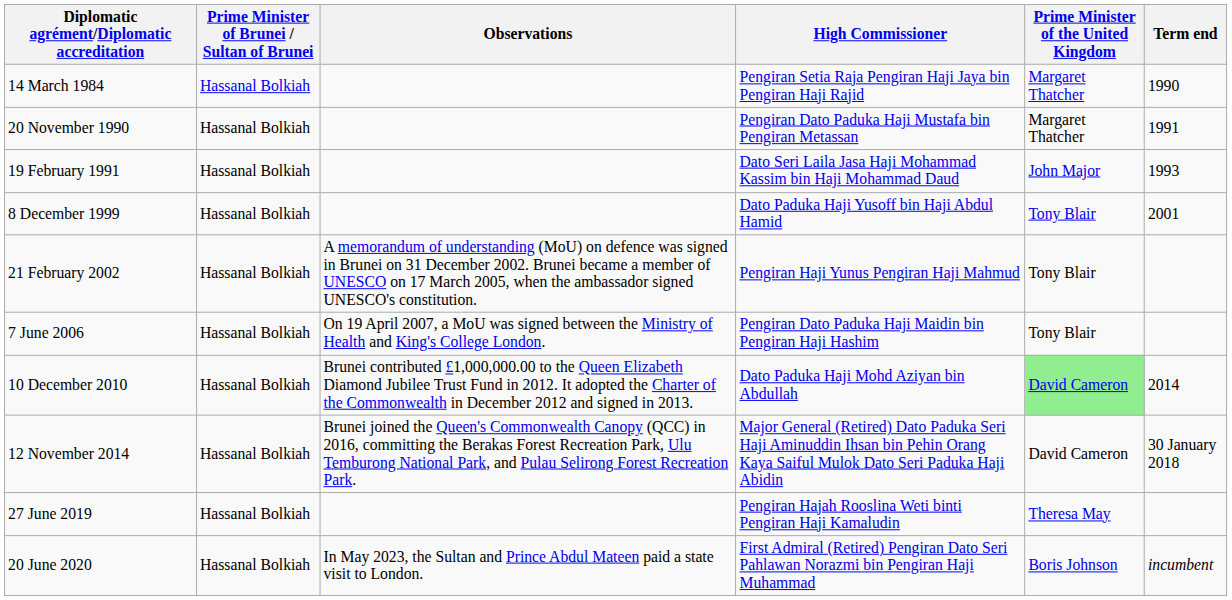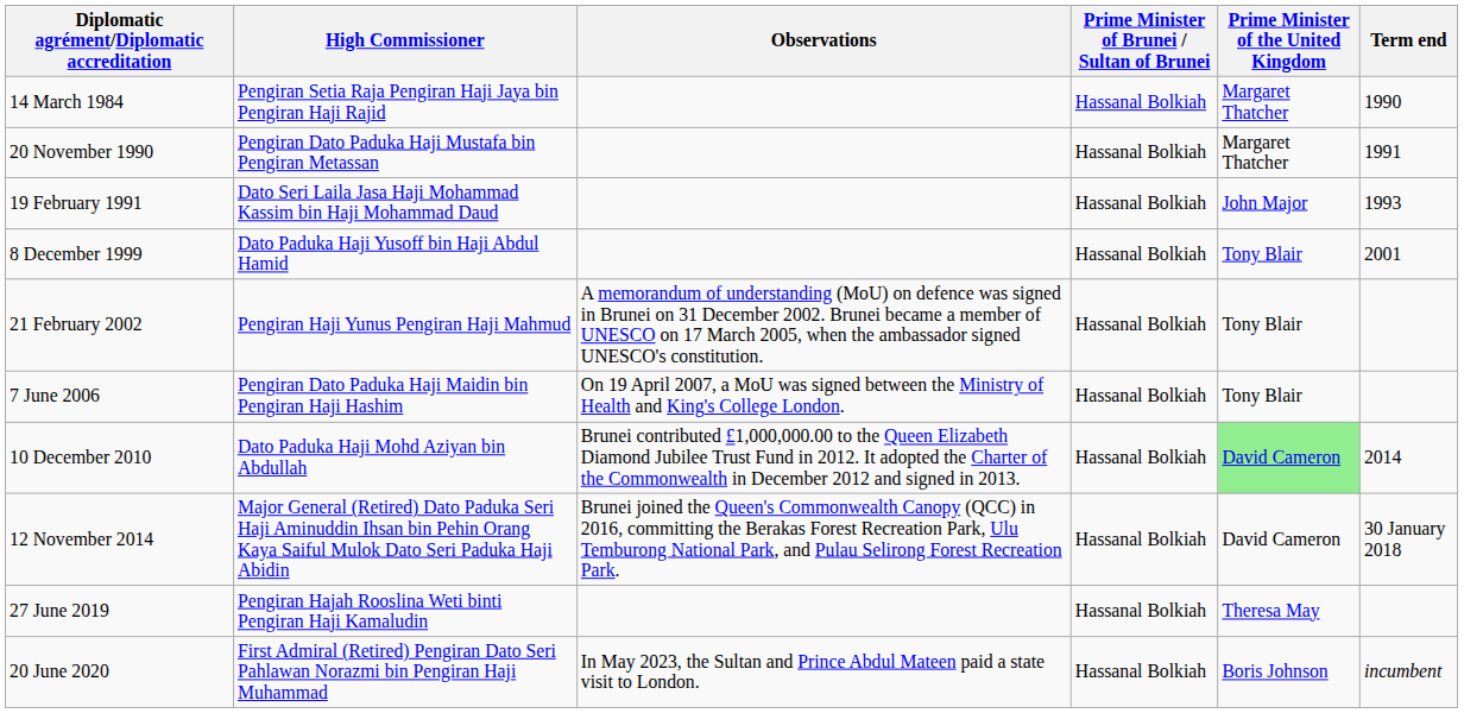columns swapped: High Commissioner <-> Prime Minister of Brunei / Sultan of Brunei
